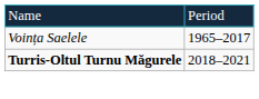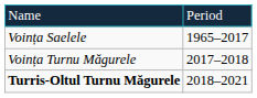+ row: Voința Turnu Măgurele | 2017–2018
